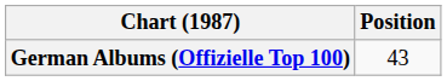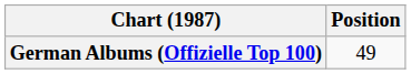German Albums (Offizielle Top 100) | Position: 43 -> 49
